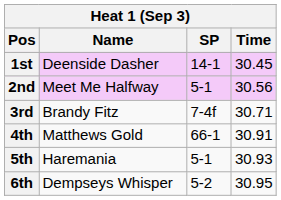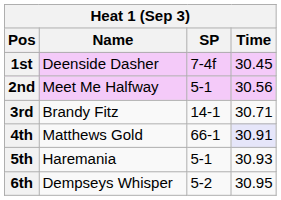1st | SP: 14-1 -> 7-4f
3rd | SP: 7-4f -> 14-1
4th | Time: no background -> lavender background
